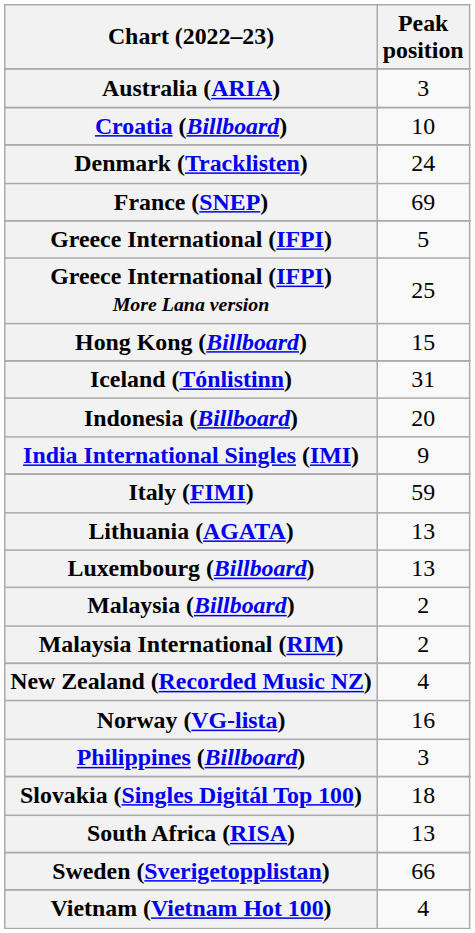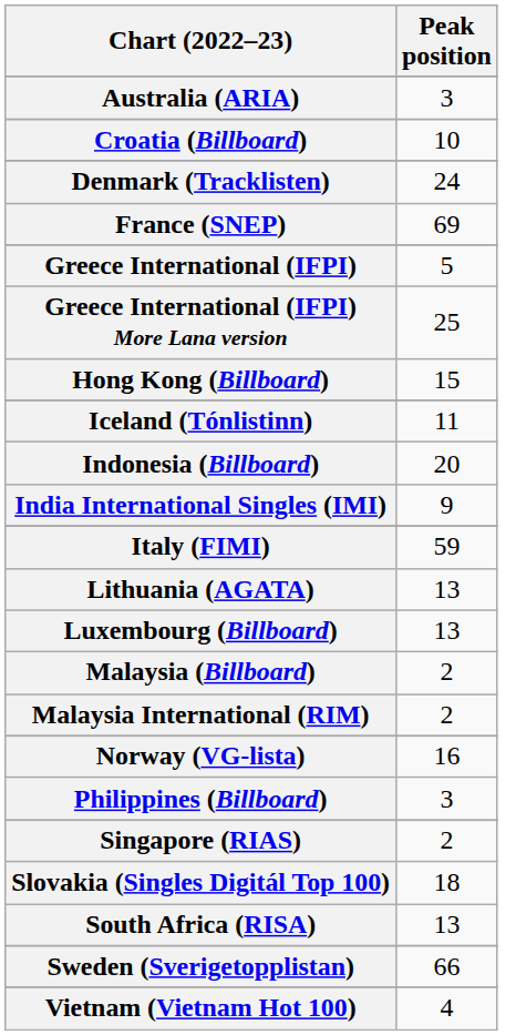Iceland (Tónlistinn) | Peak position: 31 -> 11
- row: New Zealand (Recorded Music NZ) | 4
+ row: Singapore (RIAS) | 2
